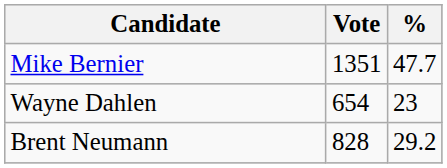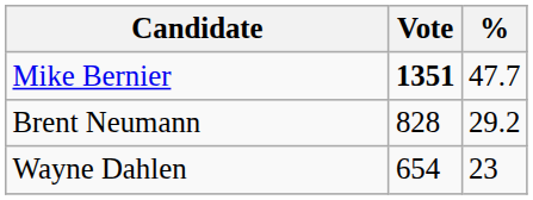Mike Bernier | Vote: normal -> bold
rows swapped: Brent Neumann <-> Wayne Dahlen
